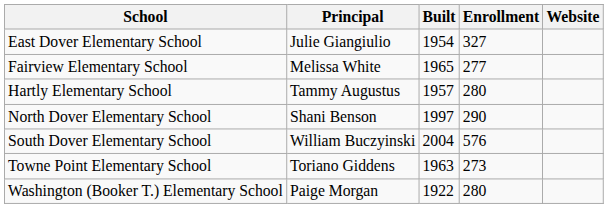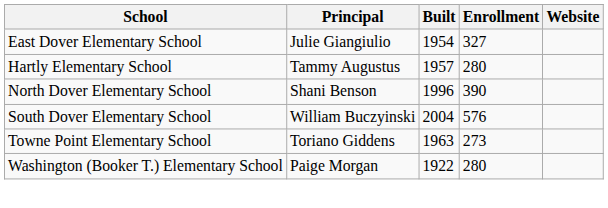- row: Fairview Elementary School | Melissa White | 1965 | 277
North Dover Elementary School | Built: 1997 -> 1996
North Dover Elementary School | Enrollment: 290 -> 390
